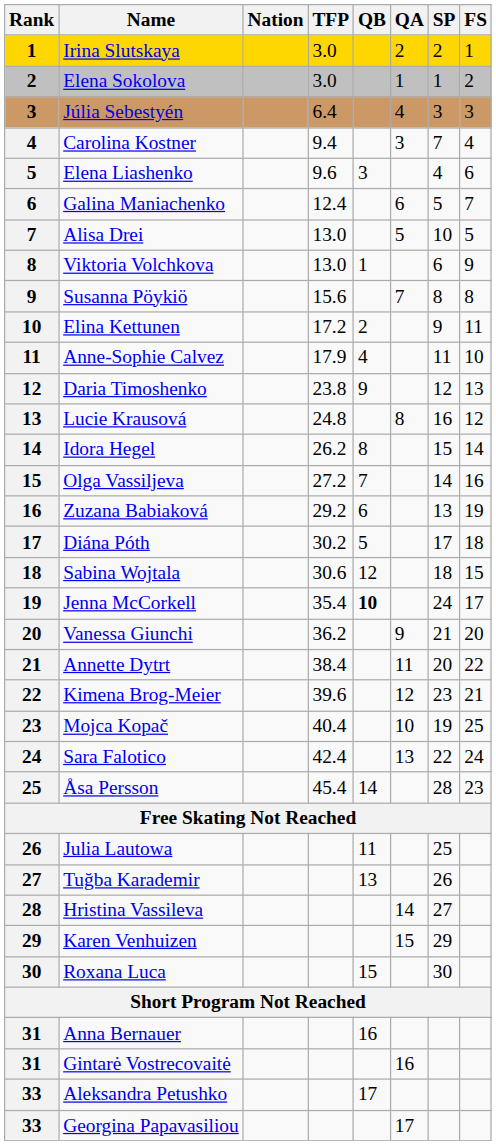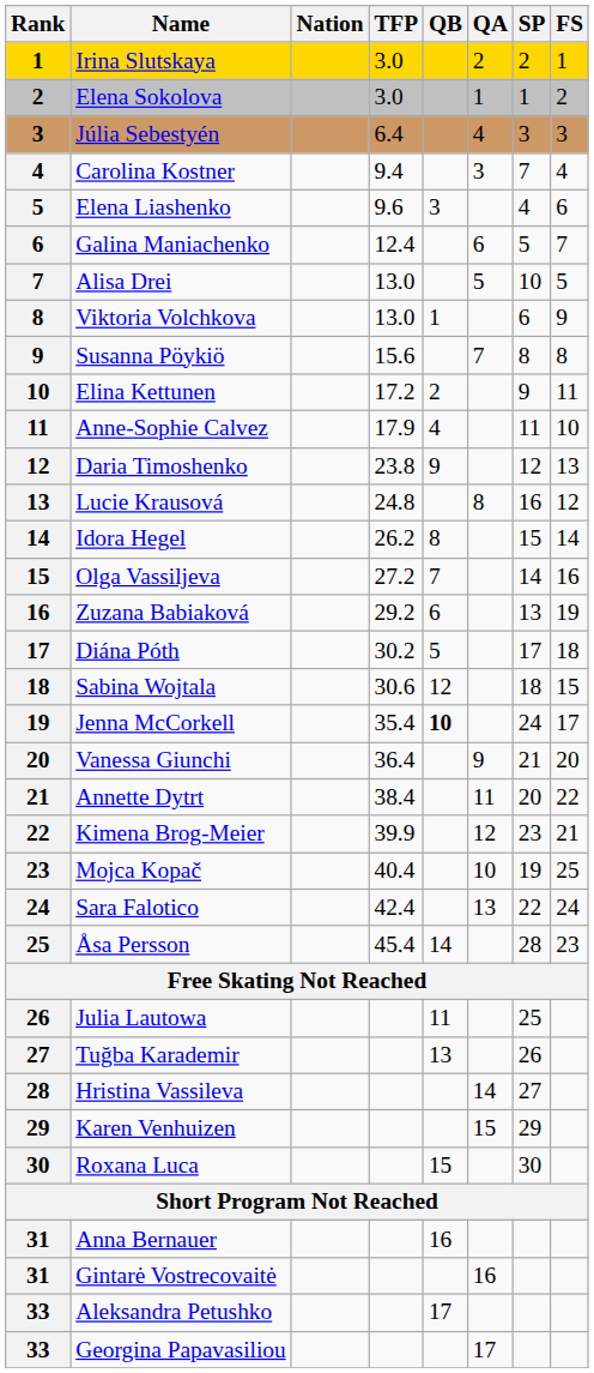Vanessa Giunchi | TFP: 36.2 -> 36.4
Kimena Brog-Meier | TFP: 39.6 -> 39.9
